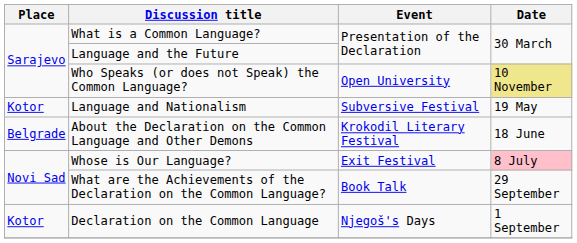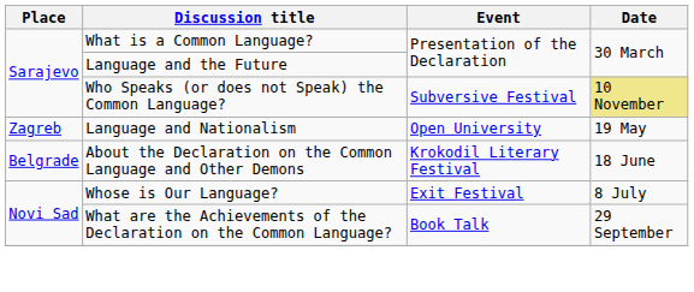Who Speaks (or does not Speak) the Common Language? | Event: Open University -> Subversive Festival
Language and Nationalism | Place: Kotor -> Zagreb
Language and Nationalism | Event: Subversive Festival -> Open University
Whose is Our Language? | Date: pink background -> no background
- row: Kotor | Declaration on the Common Language | Njegoš's Days | 1 September
